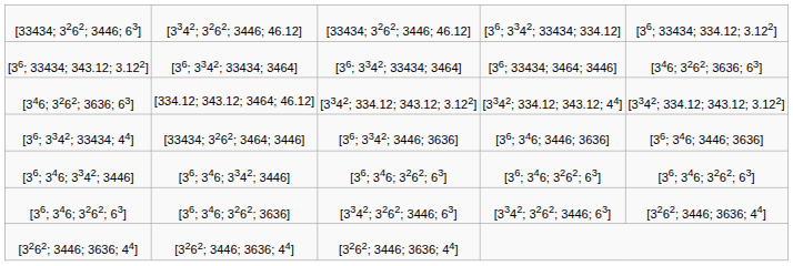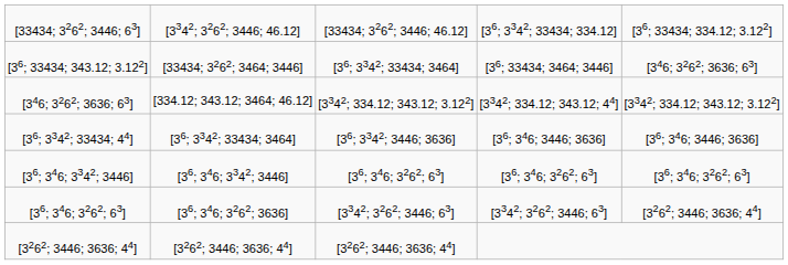[36; 33434; 343.12; 3.122] | column 2: [36; 3342; 33434; 3464] -> [33434; 3262; 3464; 3446]
[36; 3342; 33434; 44] | column 2: [33434; 3262; 3464; 3446] -> [36; 3342; 33434; 3464]
